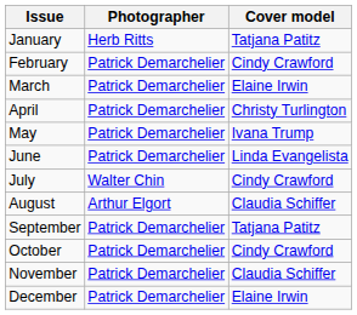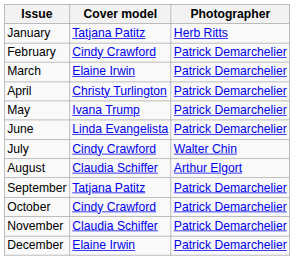columns swapped: Cover model <-> Photographer
